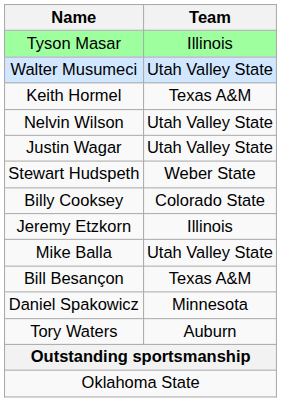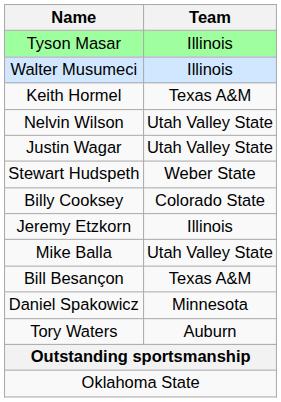Walter Musumeci | Team: Utah Valley State -> Illinois
